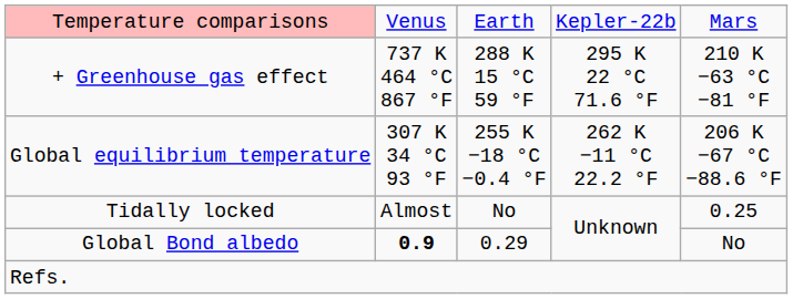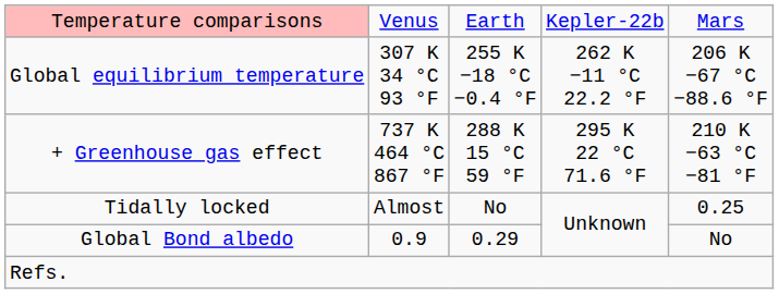rows swapped: Global equilibrium temperature <-> + Greenhouse gas effect
Global Bond albedo | column 2: bold -> normal
